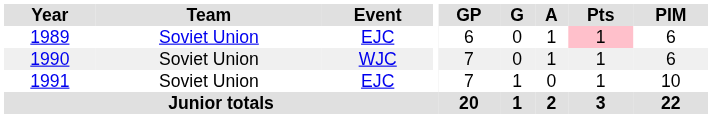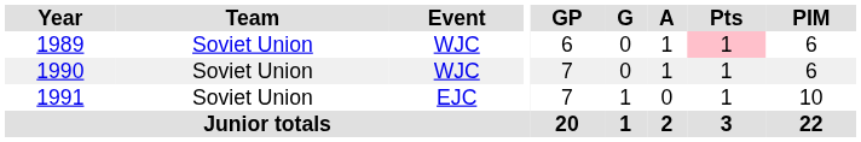1989 | Event: EJC -> WJC
